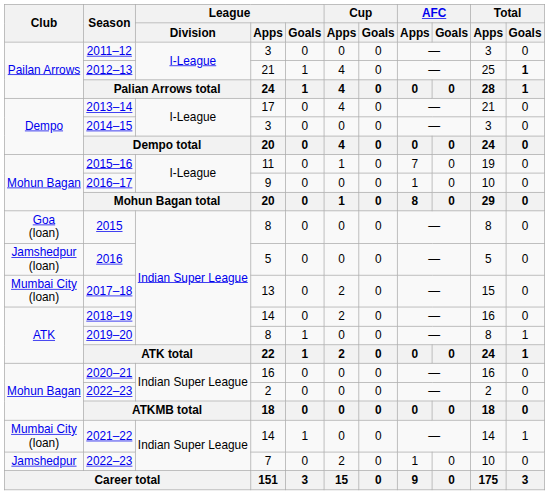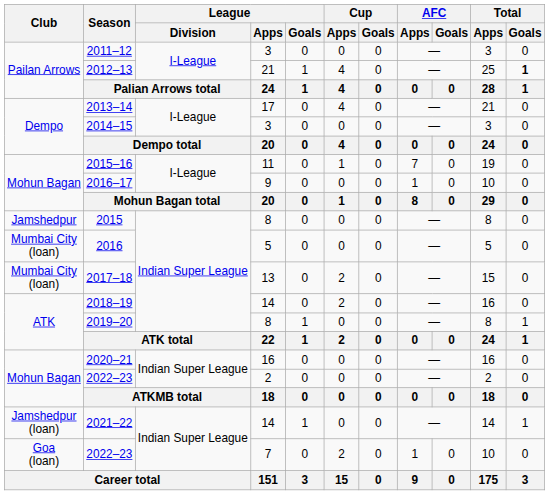2015 | Club: Goa (loan) -> Jamshedpur
2016 | Club: Jamshedpur (loan) -> Mumbai City (loan)
2021–22 | Club: Mumbai City (loan) -> Jamshedpur (loan)
2022–23 / 7 | Club: Jamshedpur -> Goa (loan)
